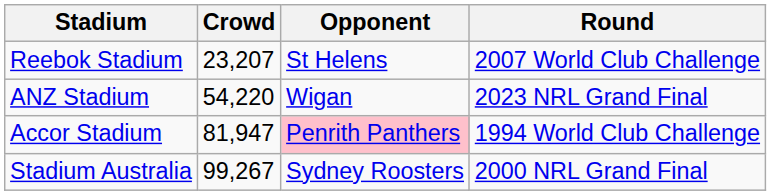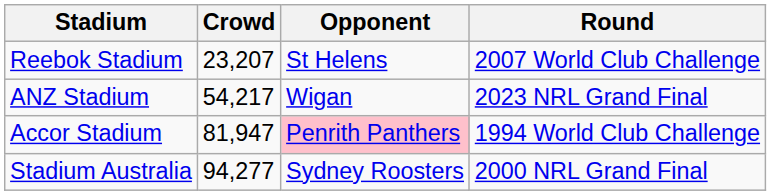ANZ Stadium | Crowd: 54,220 -> 54,217
Stadium Australia | Crowd: 99,267 -> 94,277
